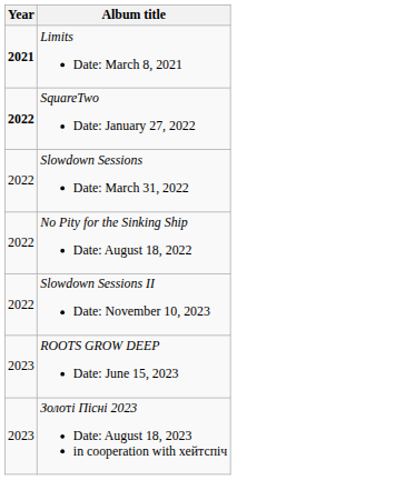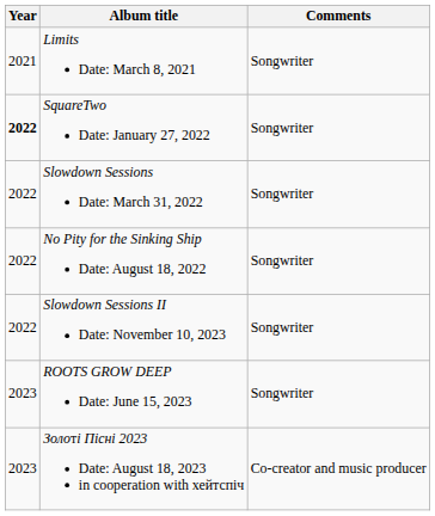+ column: Comments | Songwriter | Songwriter | Songwriter | Songwriter | Songwriter | Songwriter | Co-creator and music producer
Limits Date: March 8, 2021 | Year: bold -> normal
